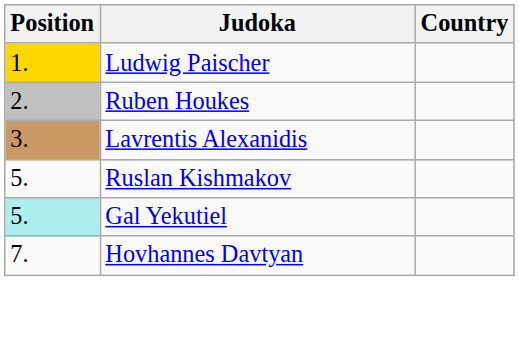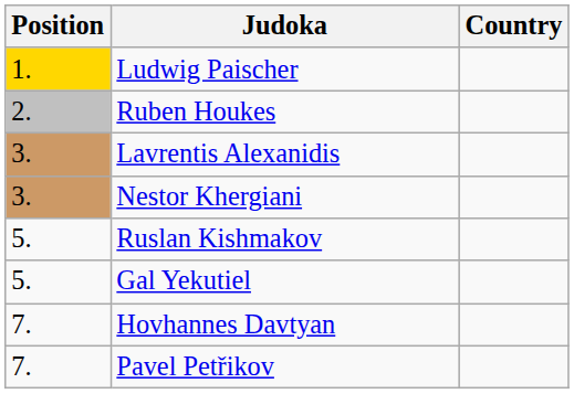+ row: 3. | Nestor Khergiani
Gal Yekutiel | Position: paleturquoise background -> no background
+ row: 7. | Pavel Petřikov
